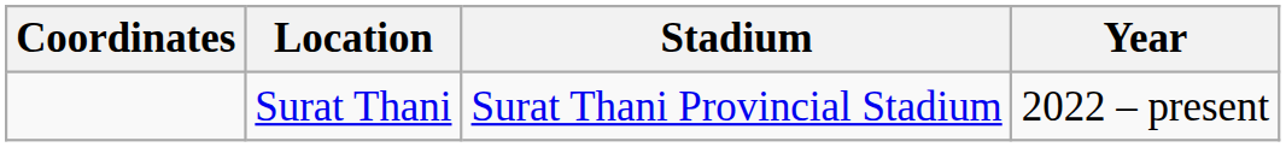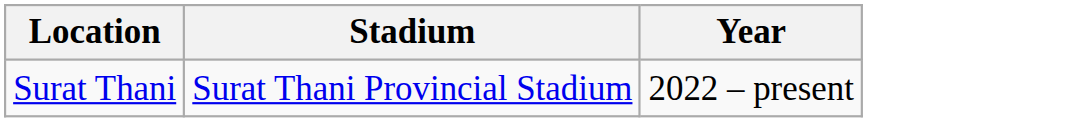- column: Coordinates
